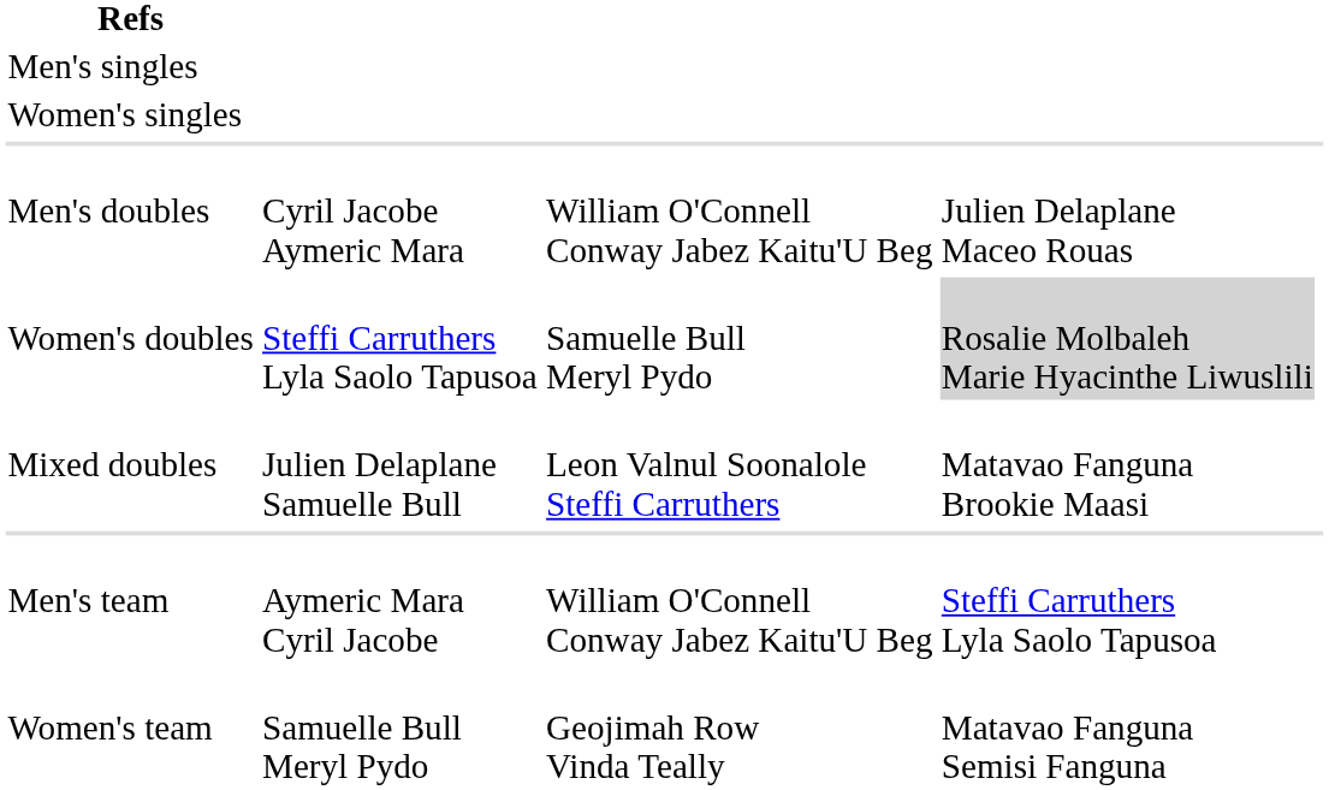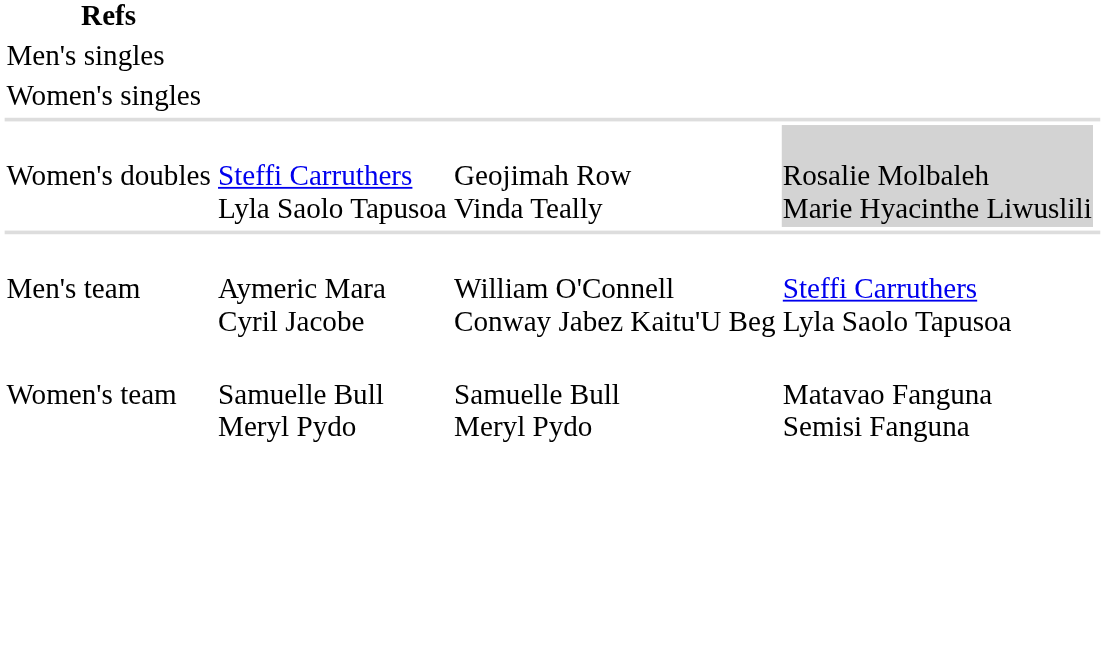- row: Men's doubles | Cyril Jacobe Aymeric Mara | William O'Connell Conway Jabez Kaitu'U Beg | Julien Delaplane Maceo Rouas
Women's doubles | column 3: Samuelle Bull Meryl Pydo -> Geojimah Row Vinda Teally
- row: Mixed doubles | Julien Delaplane Samuelle Bull | Leon Valnul Soonalole Steffi Carruthers | Matavao Fanguna Brookie Maasi
Women's team | column 3: Geojimah Row Vinda Teally -> Samuelle Bull Meryl Pydo
